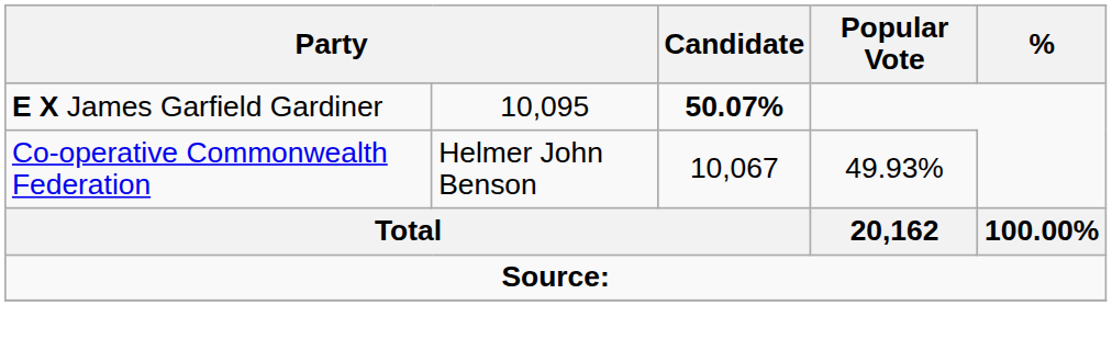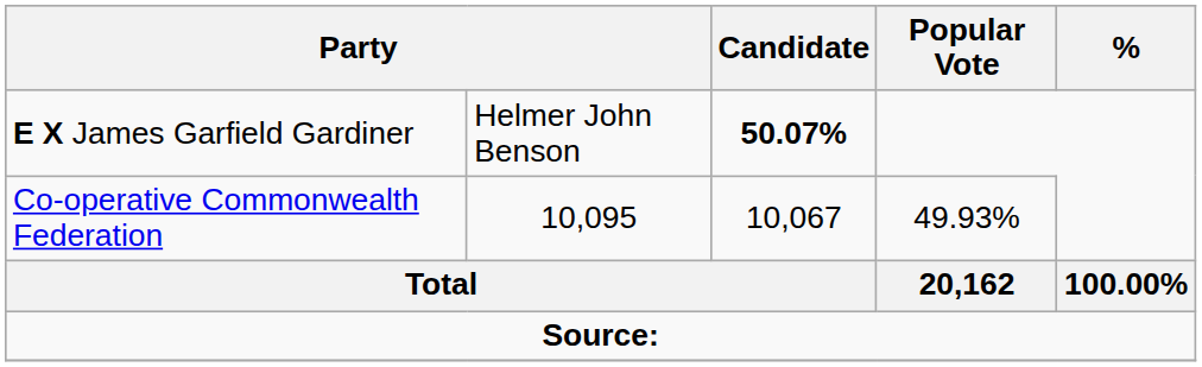E X James Garfield Gardiner | column 2: 10,095 -> Helmer John Benson
Co-operative Commonwealth Federation | column 2: Helmer John Benson -> 10,095
